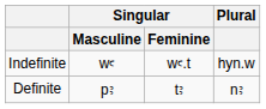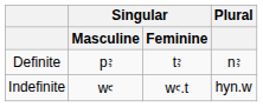rows swapped: Definite <-> Indefinite
